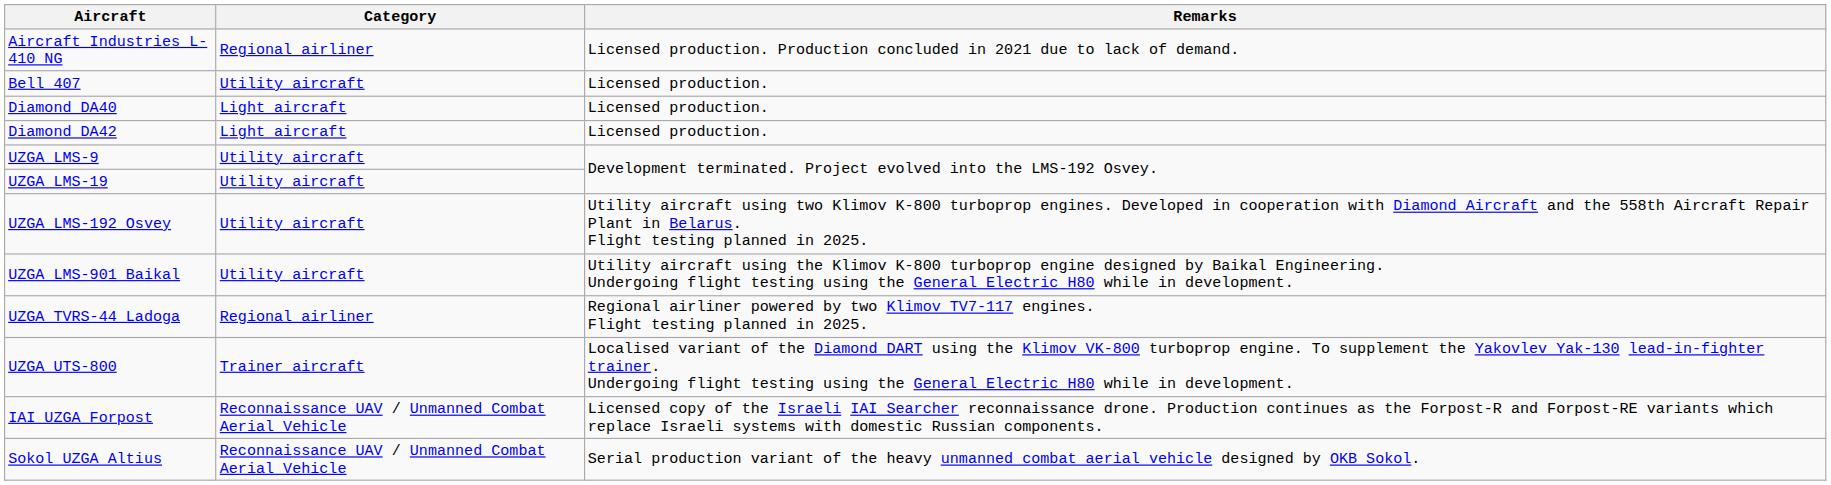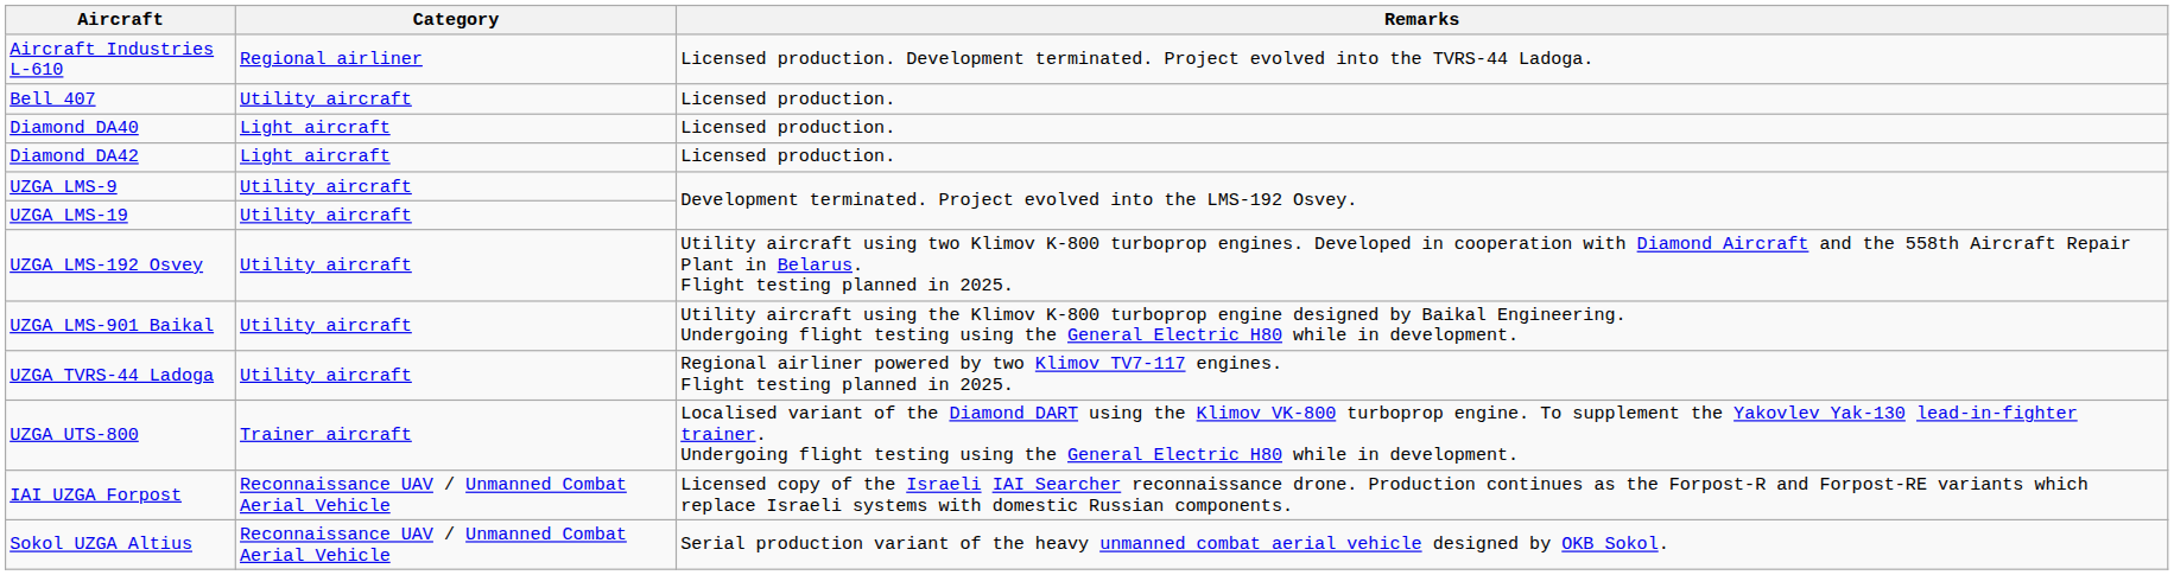- row: Aircraft Industries L-410 NG | Regional airliner | Licensed production. Production concluded in 2021 due to lack of demand.
+ row: Aircraft Industries L-610 | Regional airliner | Licensed production. Development terminated. Project evolved into the TVRS-44 Ladoga.
UZGA TVRS-44 Ladoga | Category: Regional airliner -> Utility aircraft
